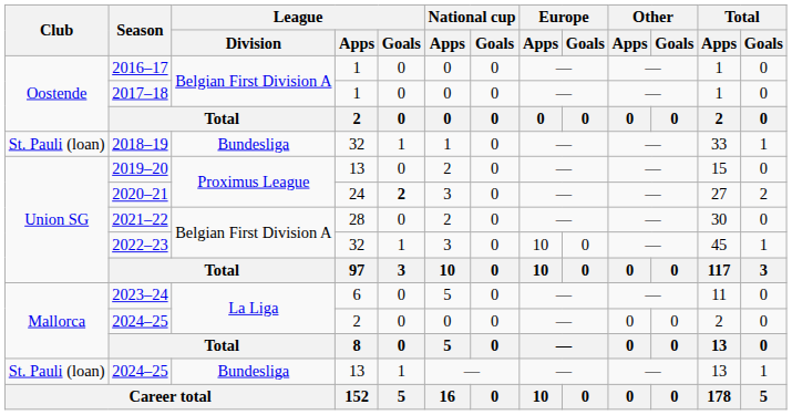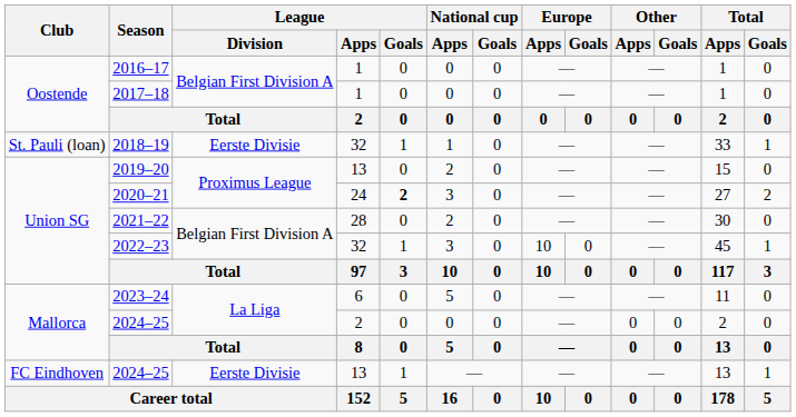2018–19 | League / Division: Bundesliga -> Eerste Divisie
2024–25 / 13 | Club: St. Pauli (loan) -> FC Eindhoven
2024–25 / 13 | League / Division: Bundesliga -> Eerste Divisie
